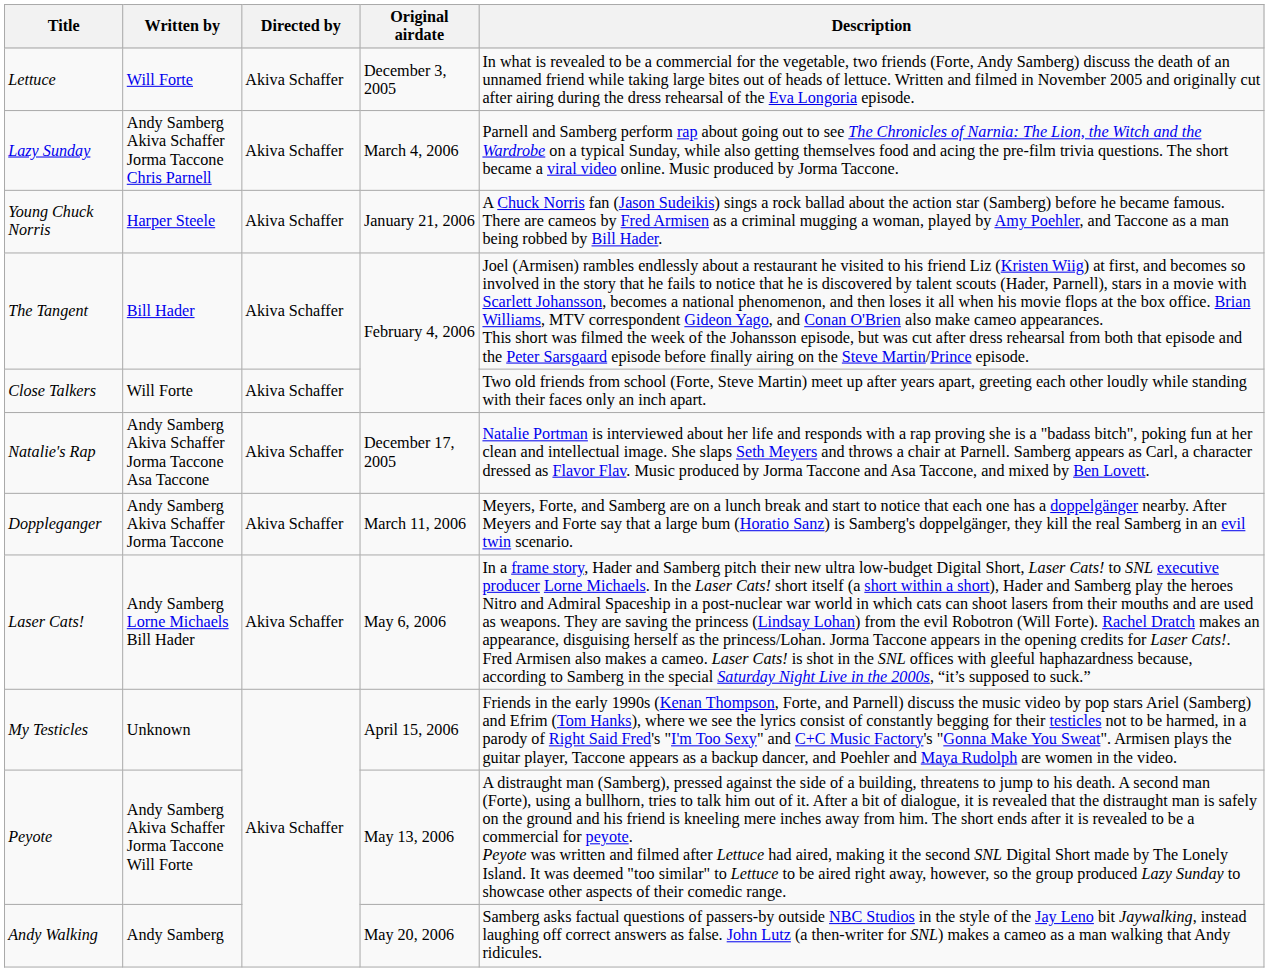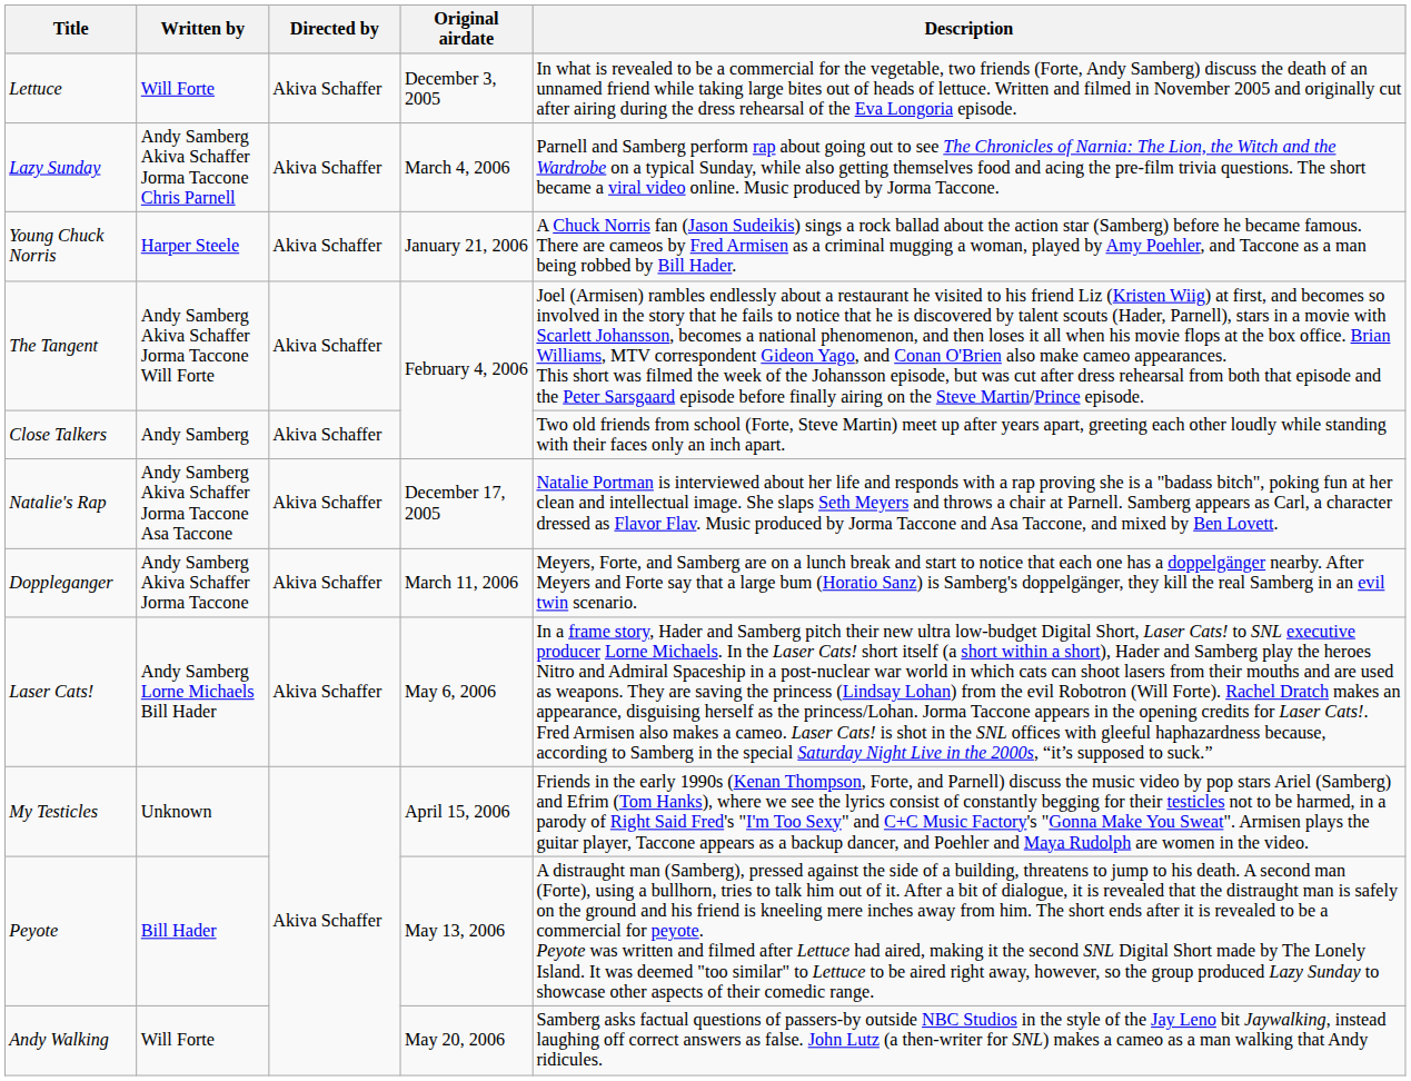The Tangent | Written by: Bill Hader -> Andy Samberg Akiva Schaffer Jorma Taccone Will Forte
Close Talkers | Written by: Will Forte -> Andy Samberg
Peyote | Written by: Andy Samberg Akiva Schaffer Jorma Taccone Will Forte -> Bill Hader
Andy Walking | Written by: Andy Samberg -> Will Forte
